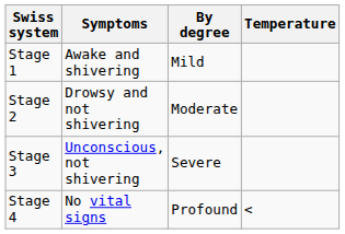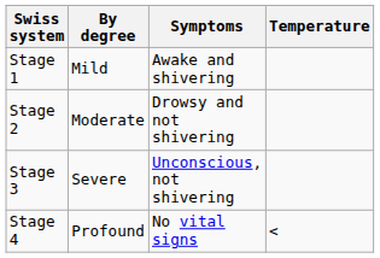columns swapped: Symptoms <-> By degree
